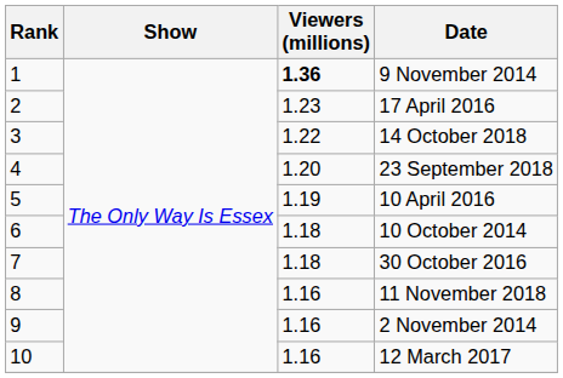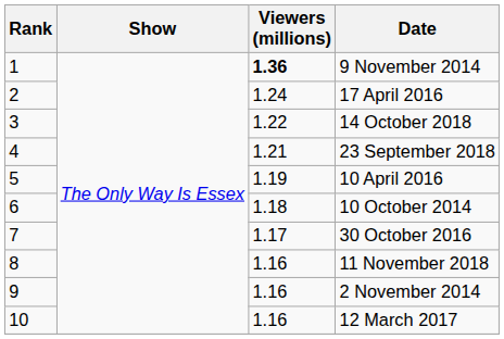17 April 2016 | Viewers (millions): 1.23 -> 1.24
23 September 2018 | Viewers (millions): 1.20 -> 1.21
30 October 2016 | Viewers (millions): 1.18 -> 1.17
